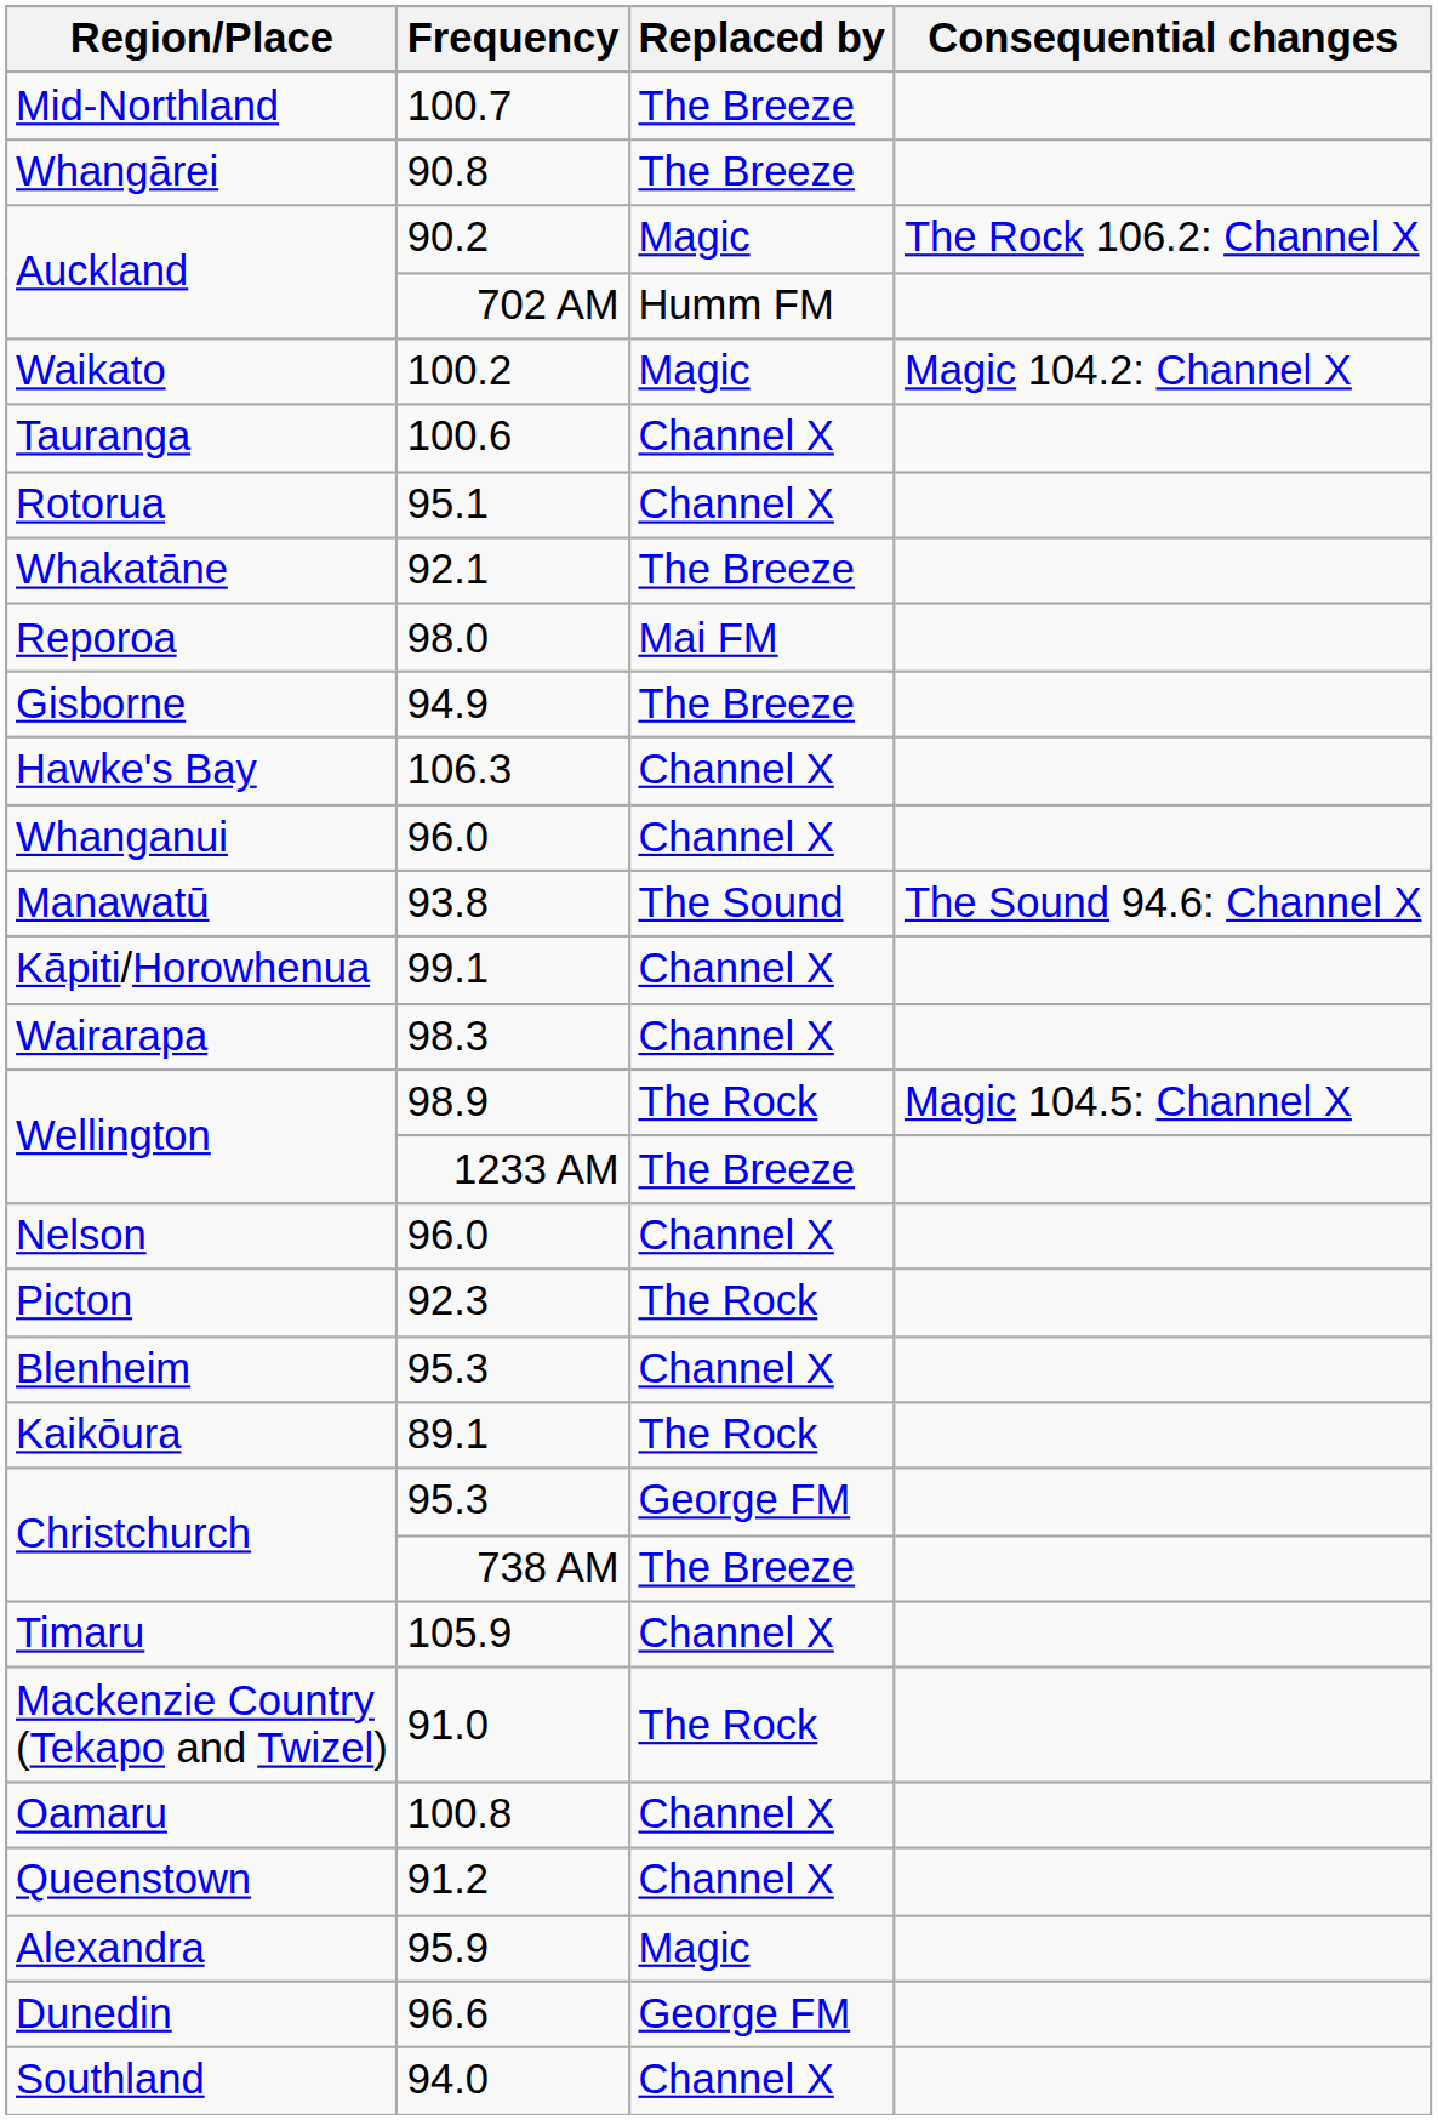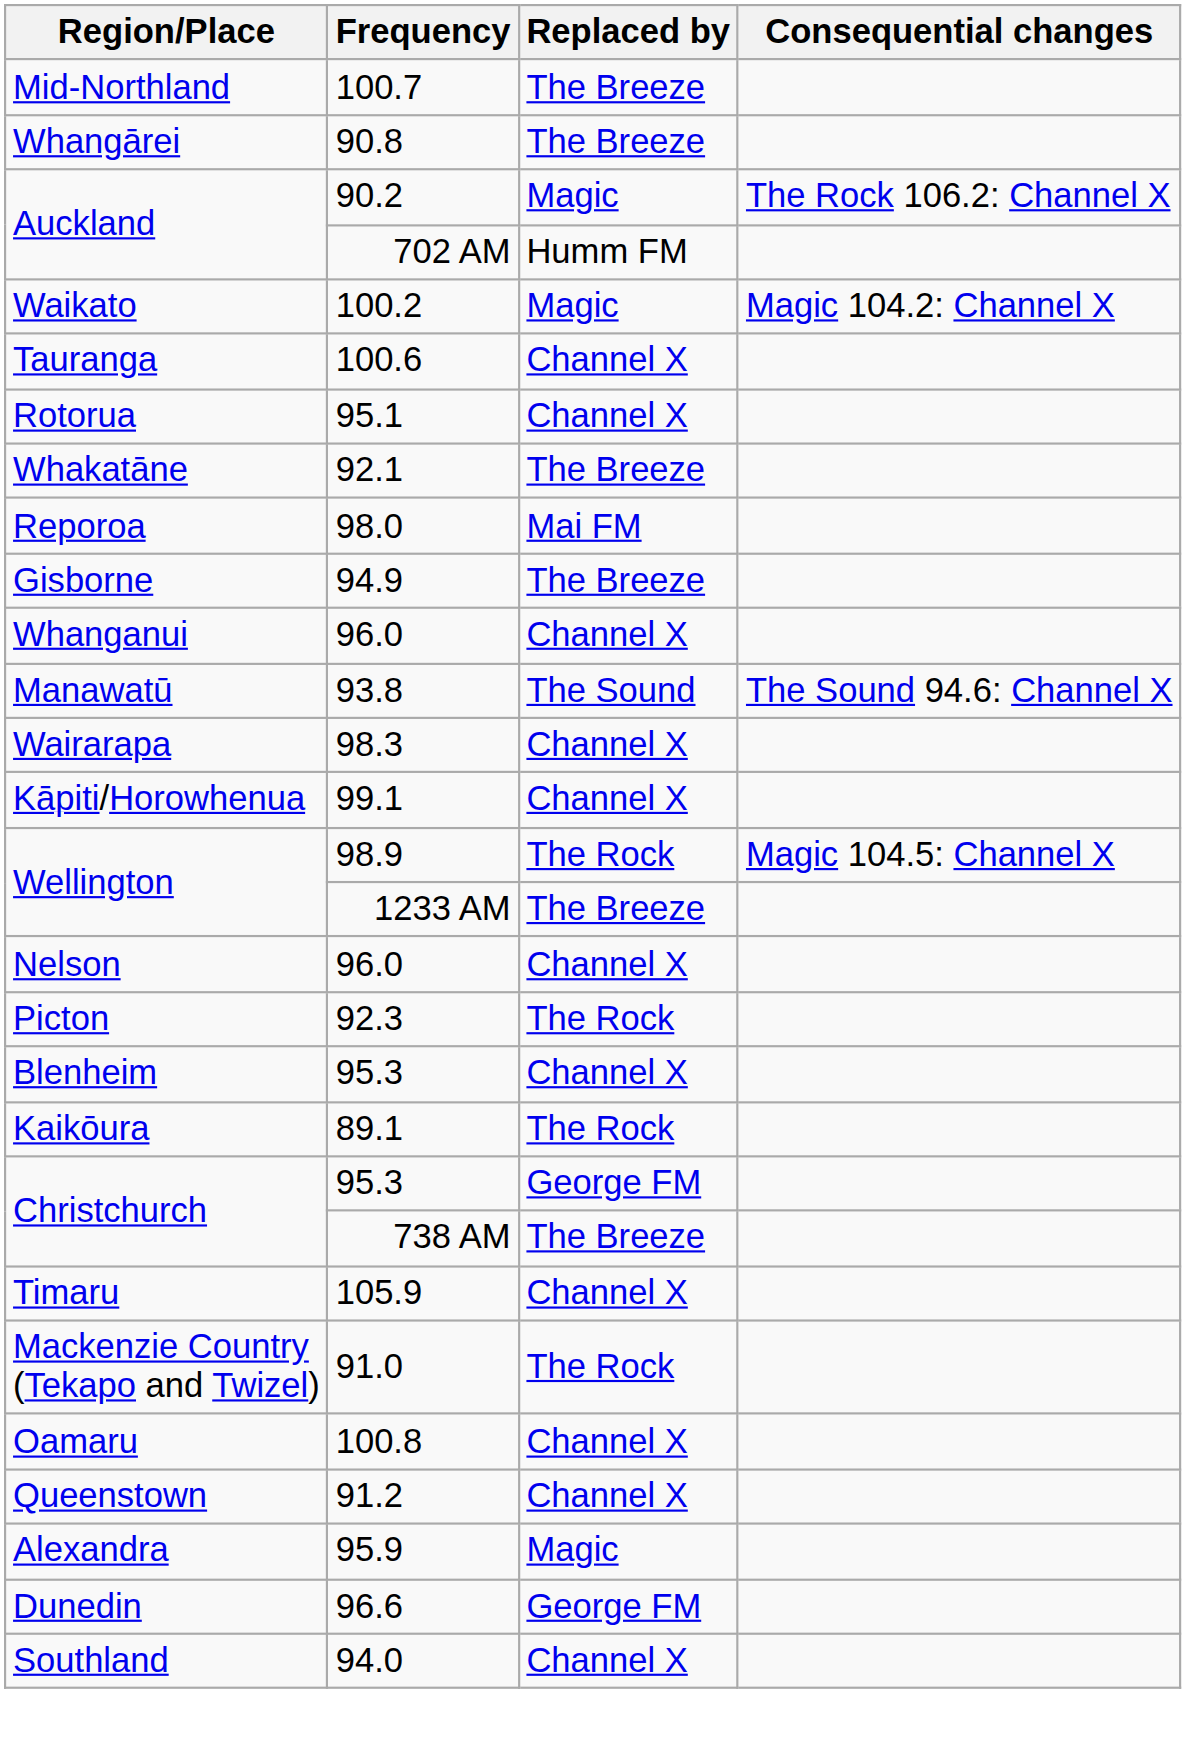- row: Hawke's Bay | 106.3 | Channel X
rows swapped: Kāpiti/Horowhenua <-> Wairarapa
